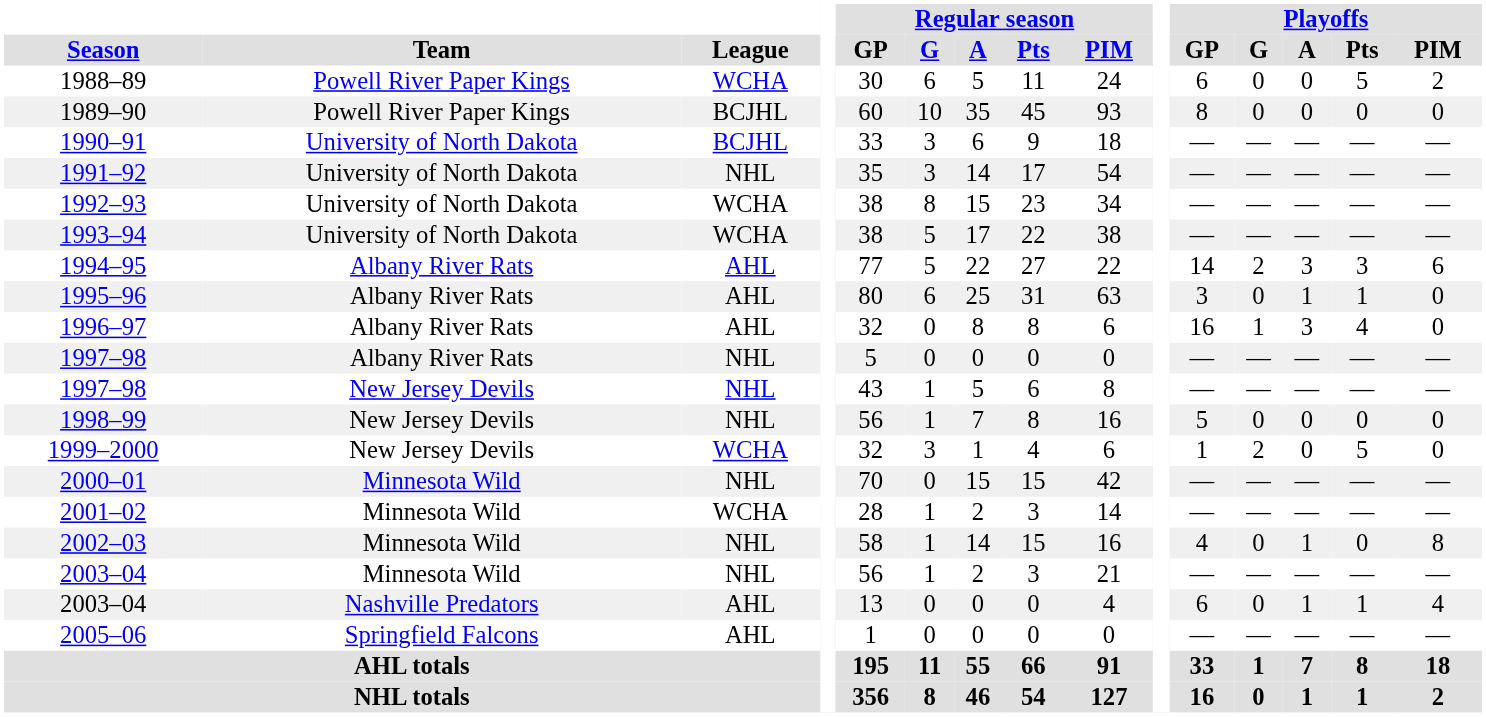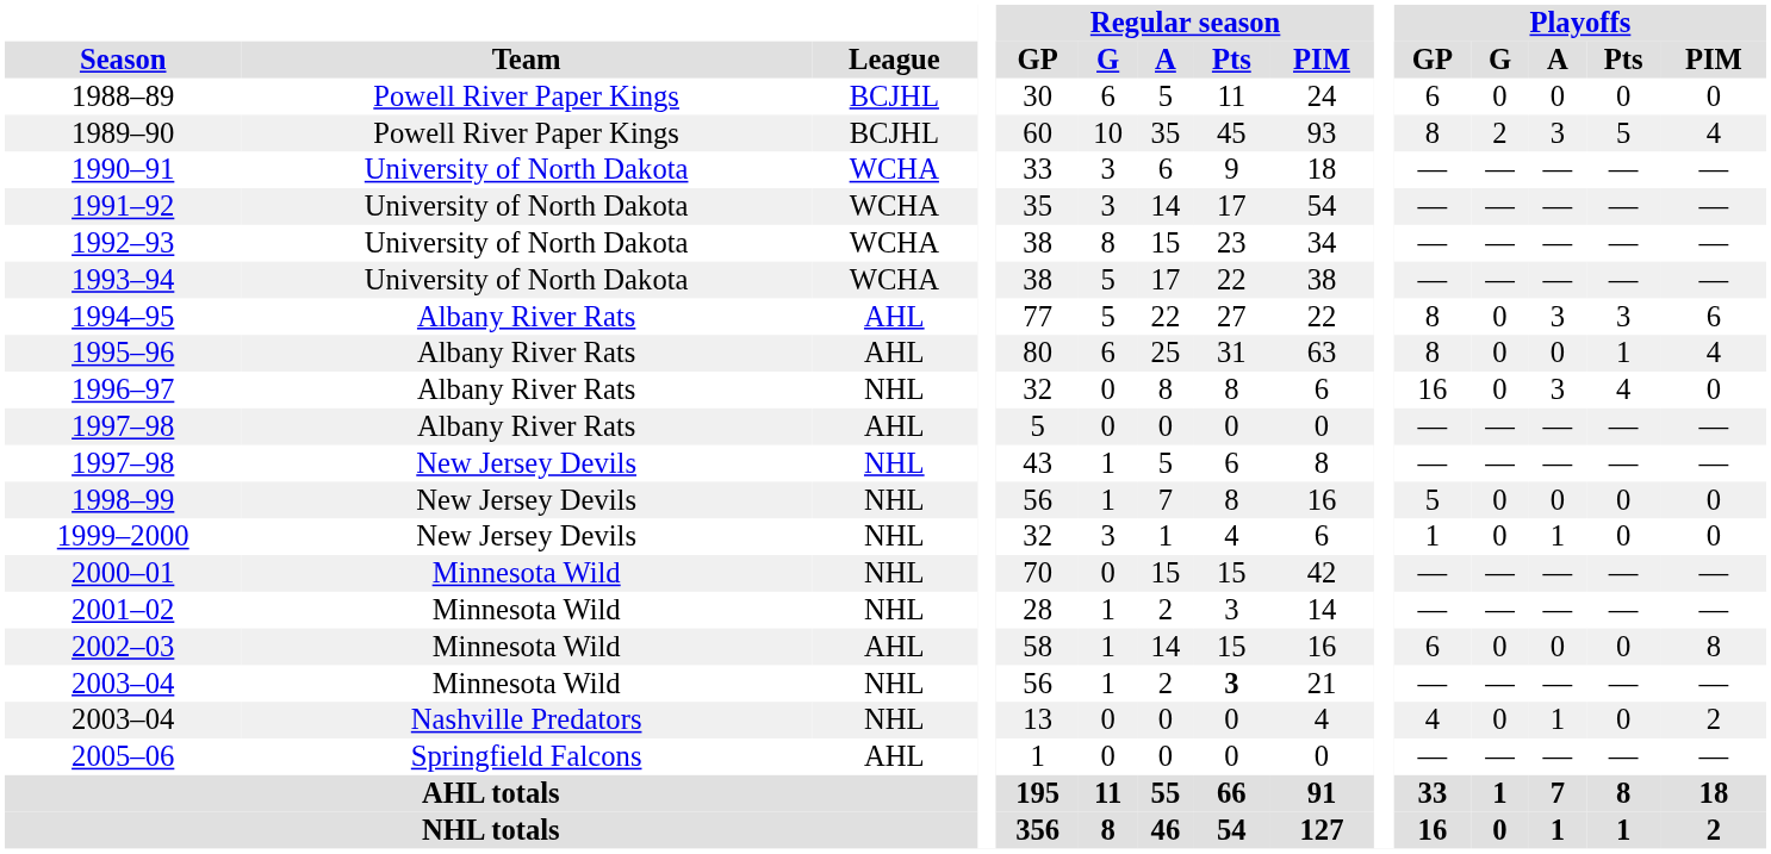1988–89 | League: WCHA -> BCJHL
1988–89 | Playoffs / Pts: 5 -> 0
1988–89 | Playoffs / PIM: 2 -> 0
1989–90 | Playoffs / G: 0 -> 2
1989–90 | Playoffs / A: 0 -> 3
1989–90 | Playoffs / Pts: 0 -> 5
1989–90 | Playoffs / PIM: 0 -> 4
1990–91 | League: BCJHL -> WCHA
1991–92 | League: NHL -> WCHA
1994–95 | Playoffs / GP: 14 -> 8
1994–95 | Playoffs / G: 2 -> 0
1995–96 | Playoffs / GP: 3 -> 8
1995–96 | Playoffs / A: 1 -> 0
1995–96 | Playoffs / PIM: 0 -> 4
1996–97 | League: AHL -> NHL
1996–97 | Playoffs / G: 1 -> 0
1997–98 / Albany River Rats | League: NHL -> AHL
1999–2000 | League: WCHA -> NHL
1999–2000 | Playoffs / G: 2 -> 0
1999–2000 | Playoffs / A: 0 -> 1
1999–2000 | Playoffs / Pts: 5 -> 0
2001–02 | League: WCHA -> NHL
2002–03 | League: NHL -> AHL
2002–03 | Playoffs / GP: 4 -> 6
2002–03 | Playoffs / A: 1 -> 0
2003–04 / Minnesota Wild | Regular season / Pts: normal -> bold
2003–04 / Nashville Predators | League: AHL -> NHL
2003–04 / Nashville Predators | Playoffs / GP: 6 -> 4
2003–04 / Nashville Predators | Playoffs / Pts: 1 -> 0
2003–04 / Nashville Predators | Playoffs / PIM: 4 -> 2
